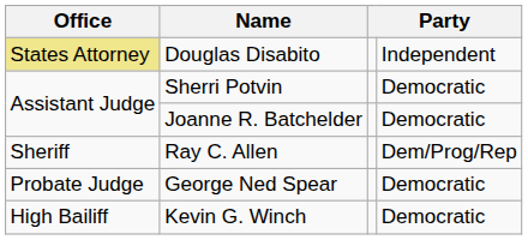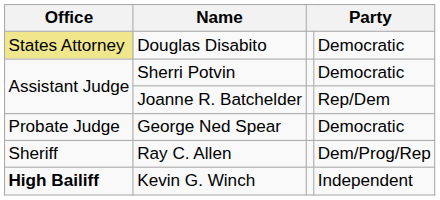Douglas Disabito | column 4: Independent -> Democratic
Joanne R. Batchelder | column 4: Democratic -> Rep/Dem
rows swapped: George Ned Spear <-> Ray C. Allen
Kevin G. Winch | Office: normal -> bold
Kevin G. Winch | column 4: Democratic -> Independent
